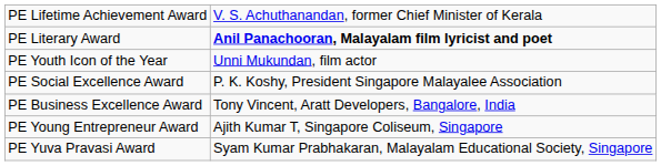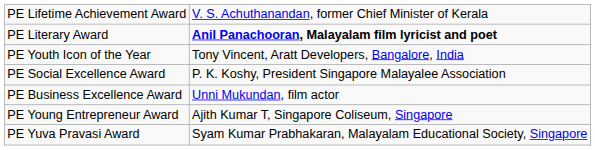PE Youth Icon of the Year | column 2: Unni Mukundan, film actor -> Tony Vincent, Aratt Developers, Bangalore, India
PE Business Excellence Award | column 2: Tony Vincent, Aratt Developers, Bangalore, India -> Unni Mukundan, film actor
